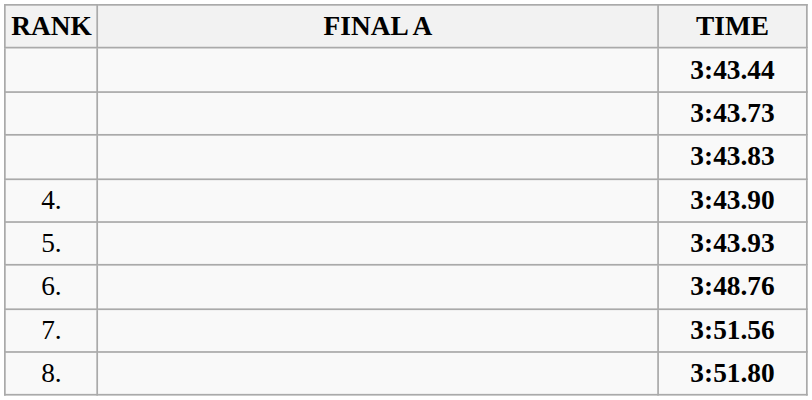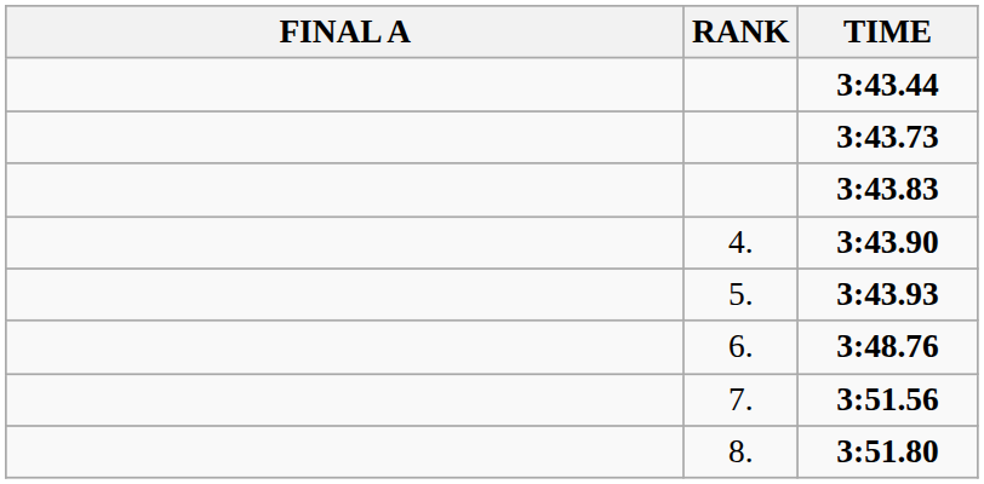columns swapped: RANK <-> FINAL A
